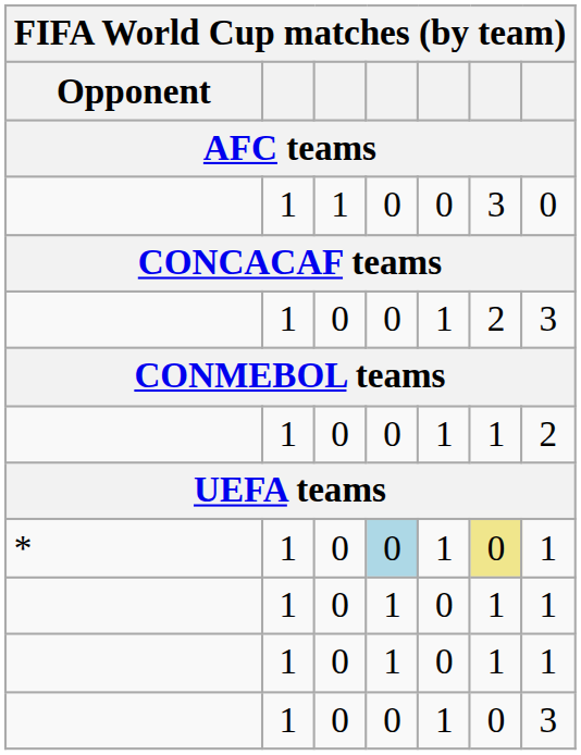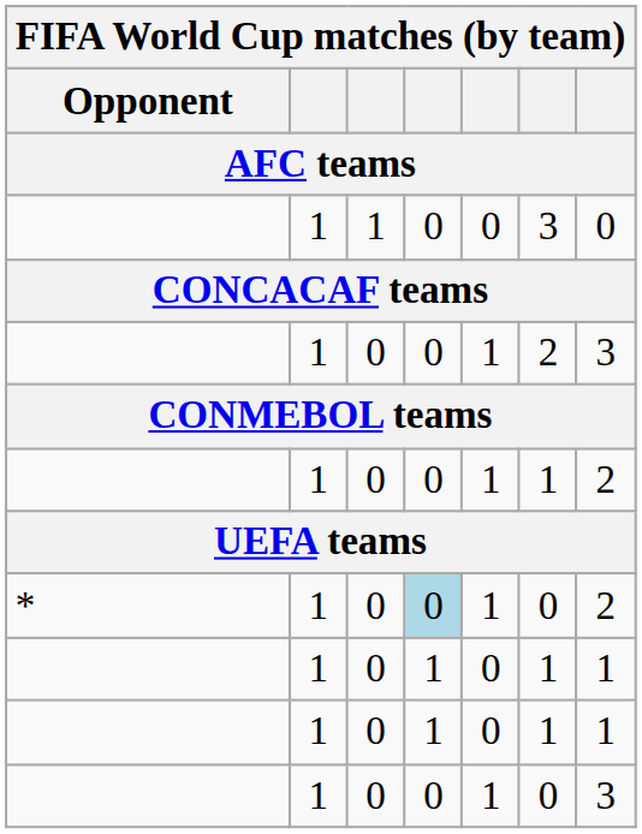* | column 6: khaki background -> no background
* | column 7: 1 -> 2
